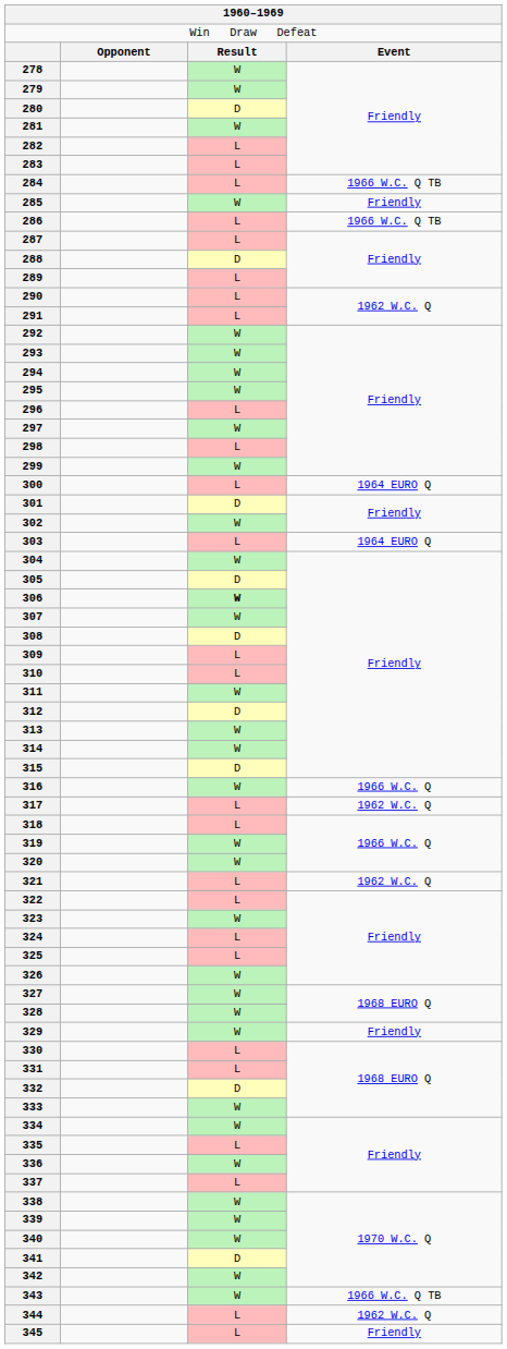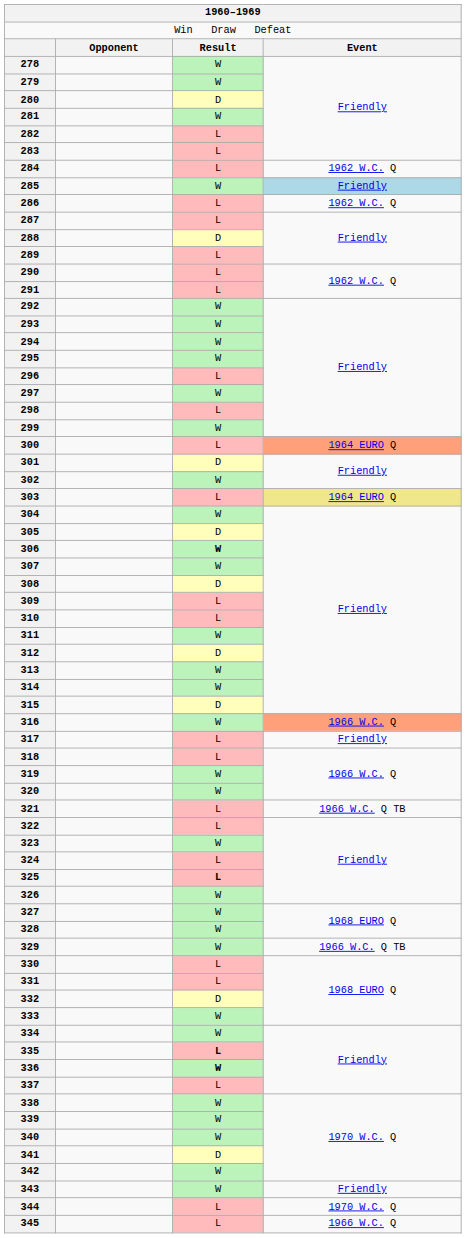284 | column 4: 1966 W.C. Q TB -> 1962 W.C. Q
285 | column 4: no background -> lightblue background
286 | column 4: 1966 W.C. Q TB -> 1962 W.C. Q
300 | column 4: no background -> lightsalmon background
303 | column 4: no background -> khaki background
316 | column 4: no background -> lightsalmon background
317 | column 4: 1962 W.C. Q -> Friendly
321 | column 4: 1962 W.C. Q -> 1966 W.C. Q TB
325 | column 3: normal -> bold
329 | column 4: Friendly -> 1966 W.C. Q TB
335 | column 3: normal -> bold
336 | column 3: normal -> bold
343 | column 4: 1966 W.C. Q TB -> Friendly
344 | column 4: 1962 W.C. Q -> 1970 W.C. Q
345 | column 4: Friendly -> 1966 W.C. Q
